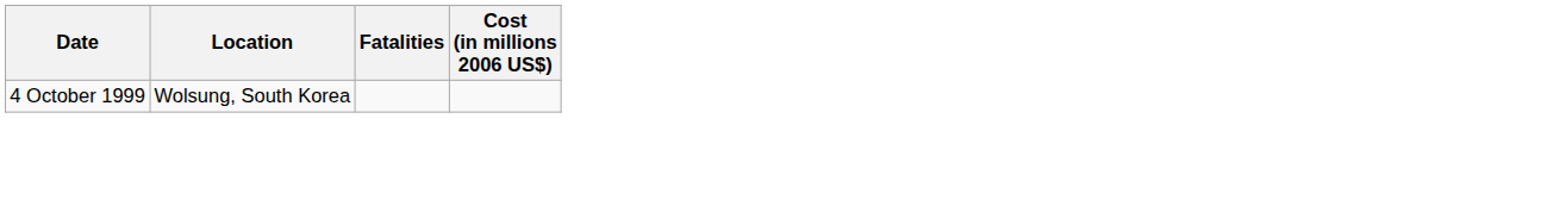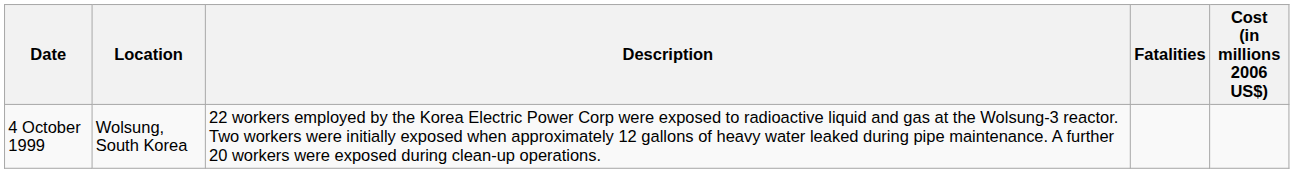+ column: Description | 22 workers employed by the Korea Electric Power Corp were exposed to radioactive liquid and gas at the Wolsung-3 reactor. Two workers were initially exposed when approximately 12 gallons of heavy water leaked during pipe maintenance. A further 20 workers were exposed during clean-up operations.
